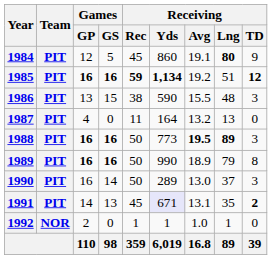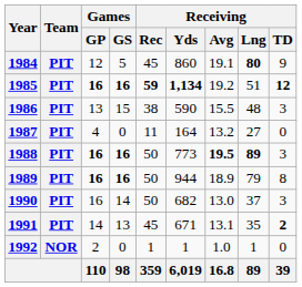1987 | Receiving / Lng: 13 -> 27
1989 | Receiving / Yds: 990 -> 944
1990 | Receiving / Yds: 289 -> 682
1991 | Receiving / Yds: lavender background -> no background
